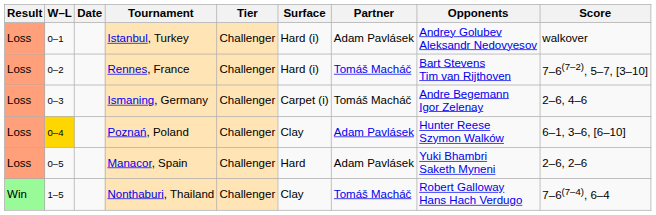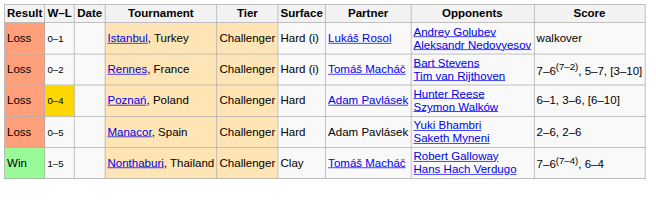Istanbul, Turkey | Partner: Adam Pavlásek -> Lukáš Rosol
- row: Loss | 0–3 | Ismaning, Germany | Challenger | Carpet (i) | Tomáš Macháč | Andre Begemann Igor Zelenay | 2–6, 4–6
Poznań, Poland | Surface: Clay -> Hard
